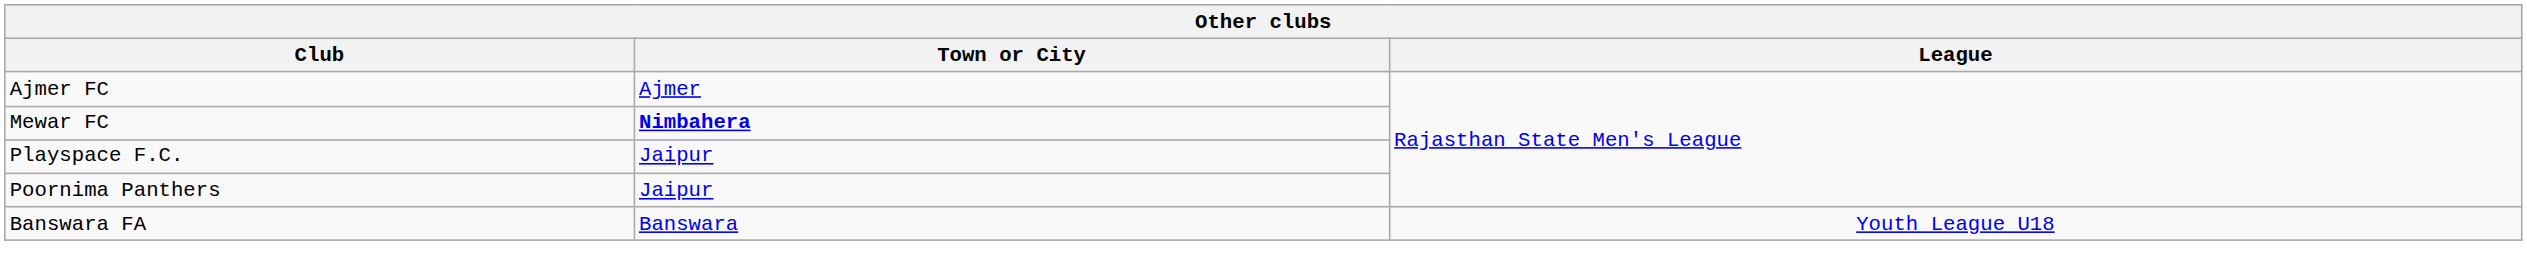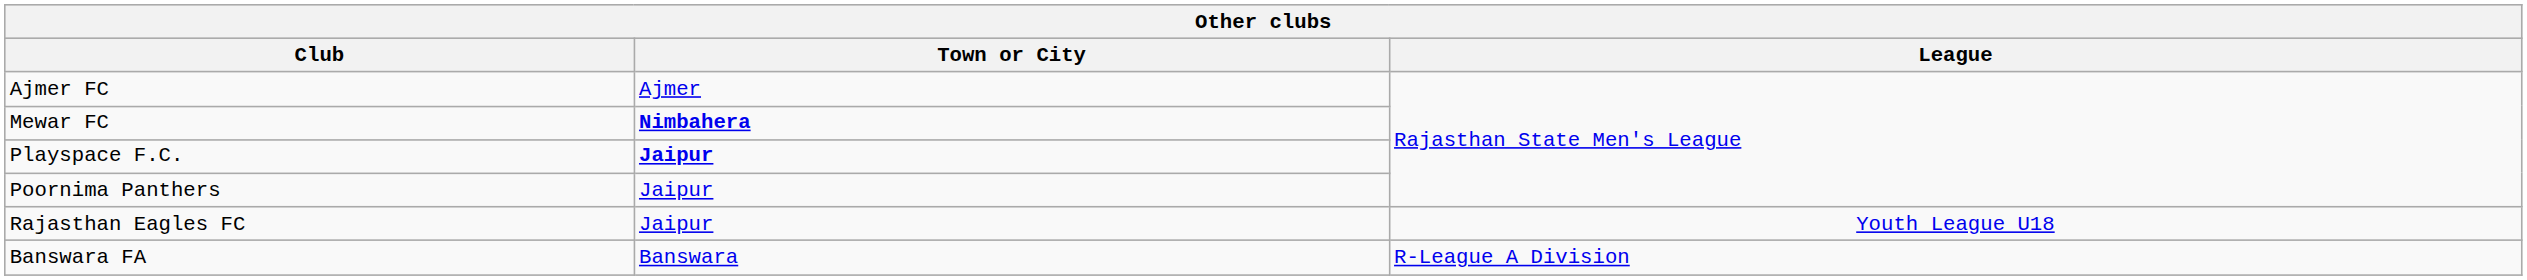Playspace F.C. | Town or City: normal -> bold
+ row: Rajasthan Eagles FC | Jaipur | Youth League U18
Banswara FA | League: Youth League U18 -> R-League A Division
